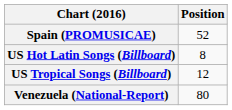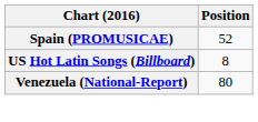- row: US Tropical Songs (Billboard) | 12
